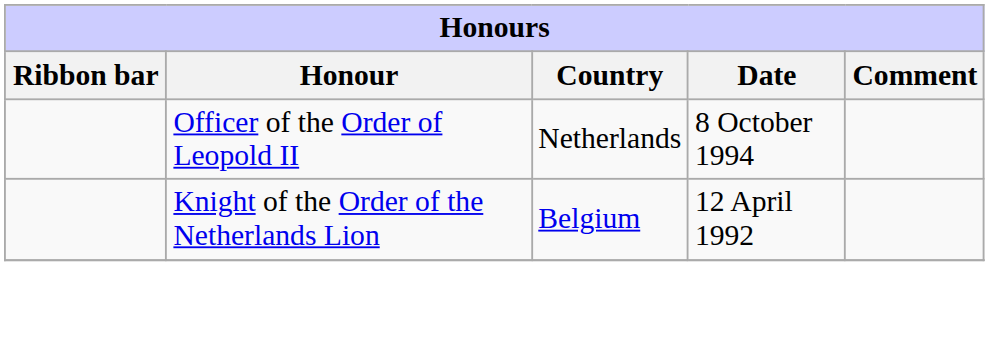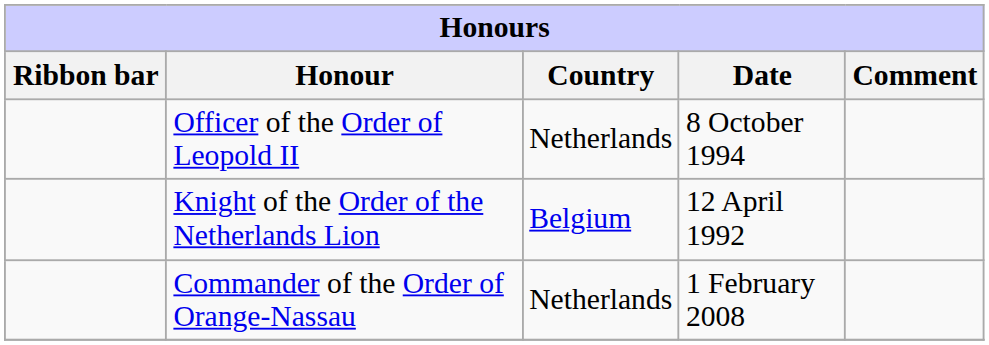+ row: Commander of the Order of Orange-Nassau | Netherlands | 1 February 2008
